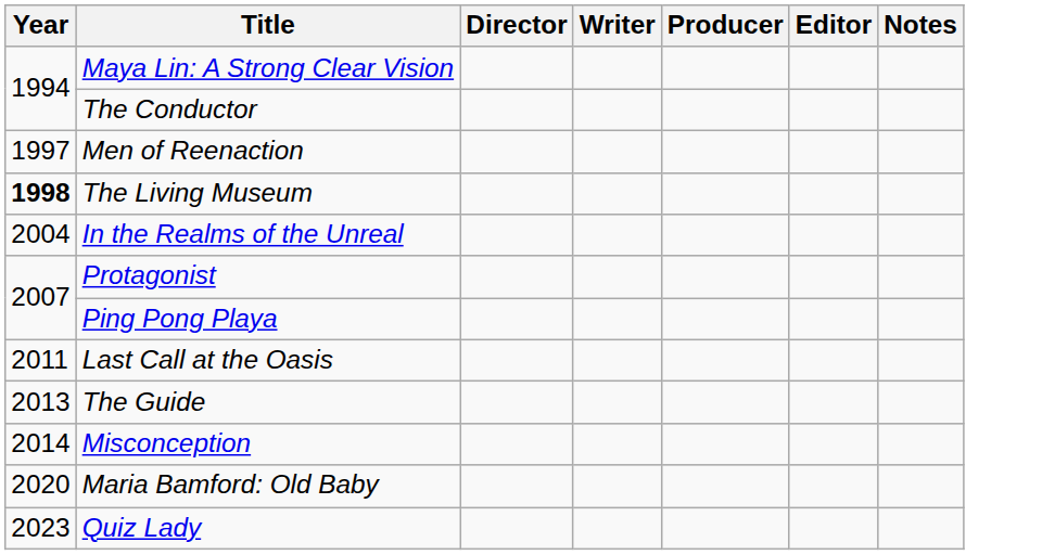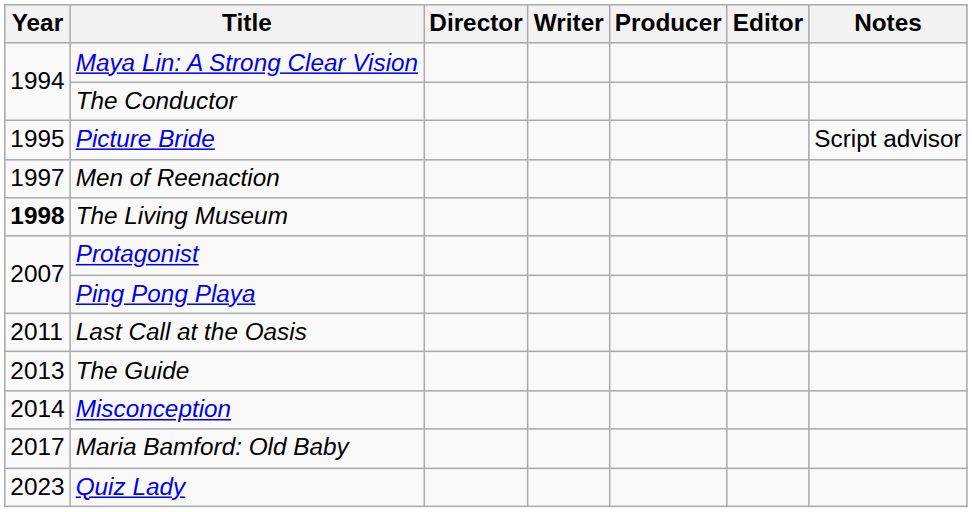+ row: 1995 | Picture Bride | Script advisor
- row: 2004 | In the Realms of the Unreal
Maria Bamford: Old Baby | Year: 2020 -> 2017
